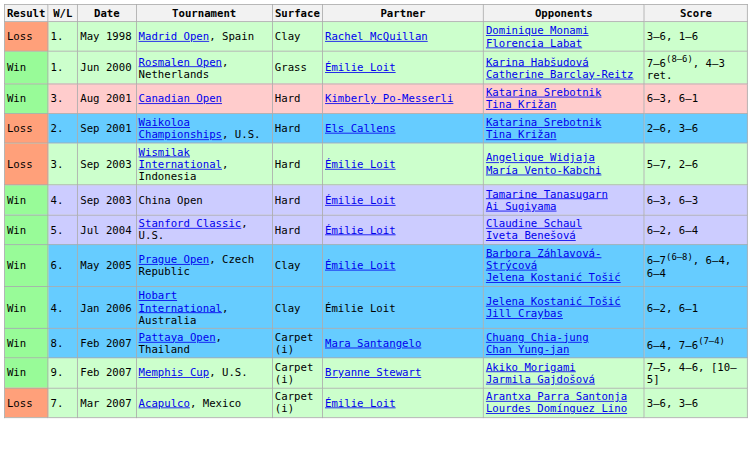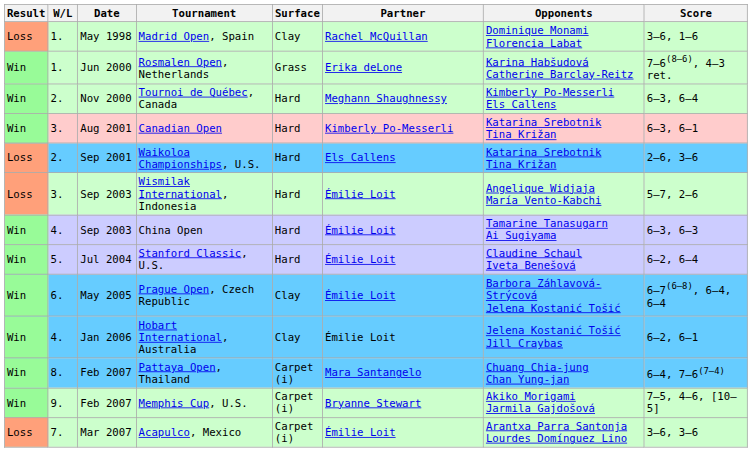Rosmalen Open, Netherlands | Partner: Émilie Loit -> Erika deLone
+ row: Win | 2. | Nov 2000 | Tournoi de Québec, Canada | Hard | Meghann Shaughnessy | Kimberly Po-Messerli Els Callens | 6–3, 6–4
